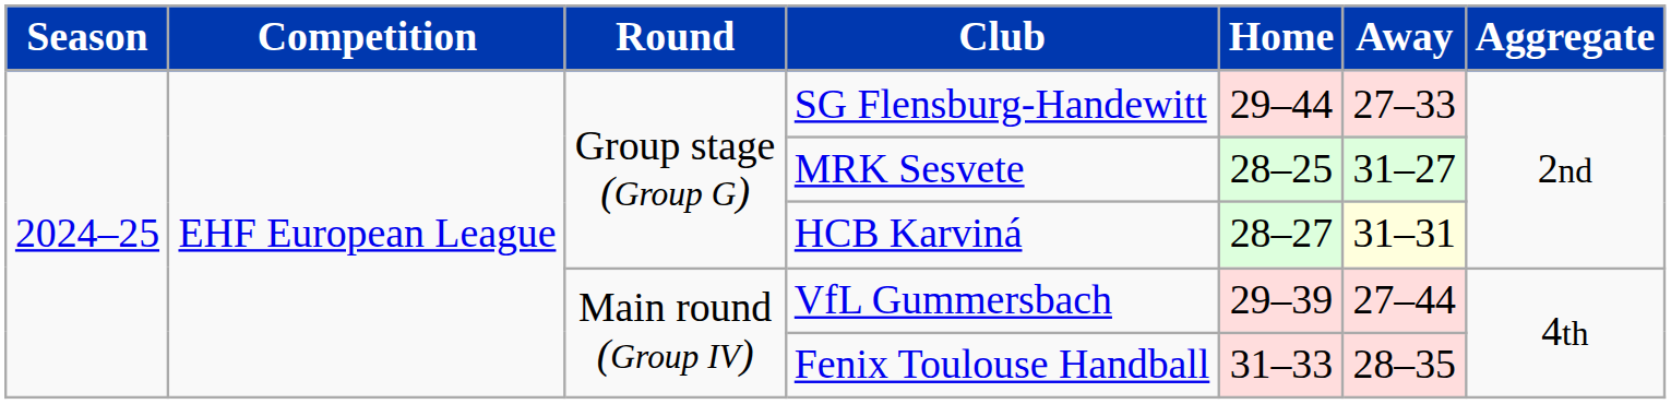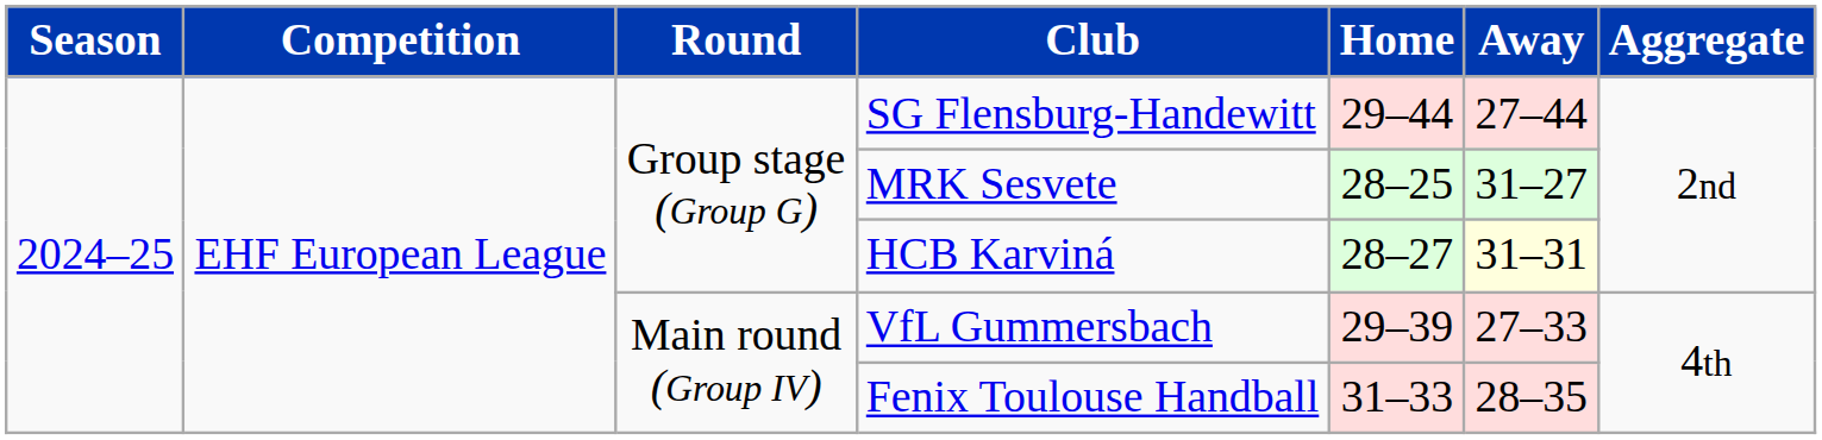SG Flensburg-Handewitt | Away: 27–33 -> 27–44
VfL Gummersbach | Away: 27–44 -> 27–33
